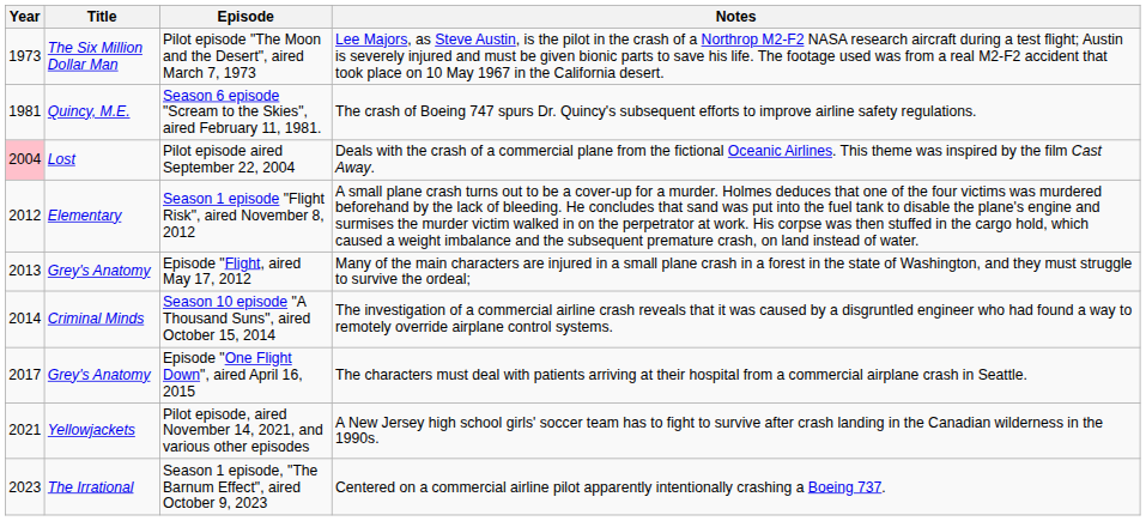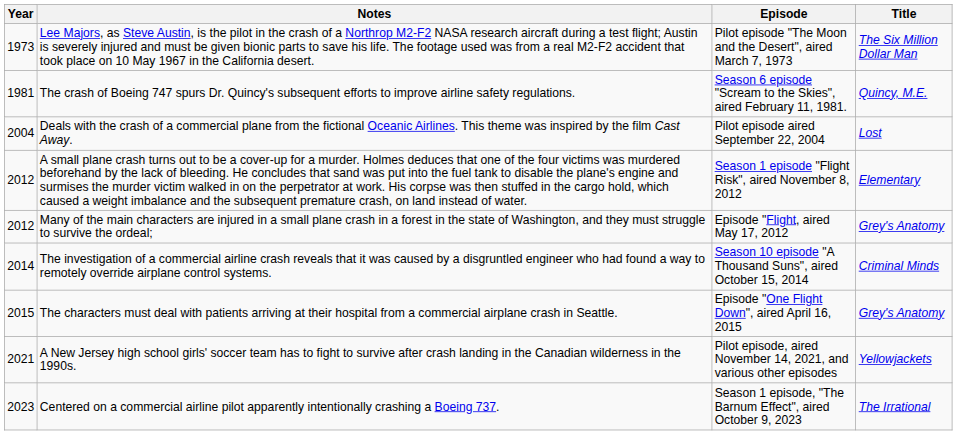columns swapped: Title <-> Notes
Pilot episode aired September 22, 2004 | Year: pink background -> no background
Episode "Flight, aired May 17, 2012 | Year: 2013 -> 2012
Episode "One Flight Down", aired April 16, 2015 | Year: 2017 -> 2015
